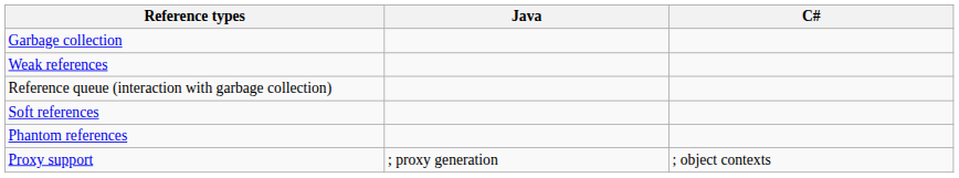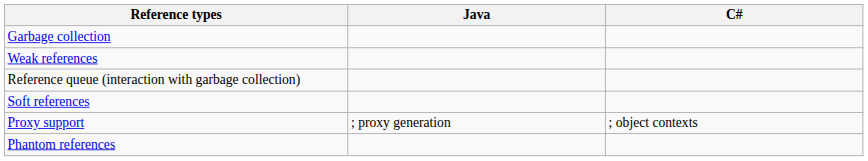rows swapped: Phantom references <-> Proxy support
